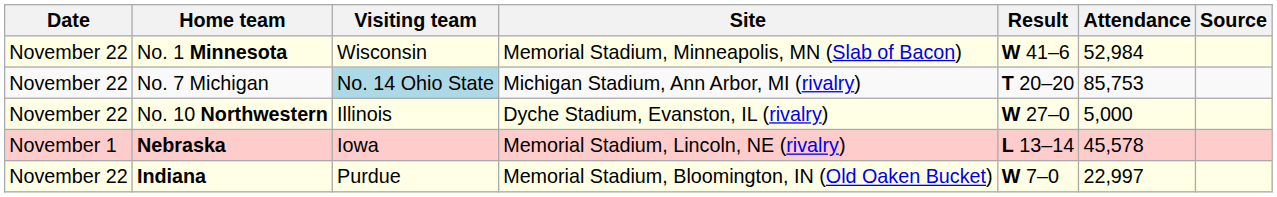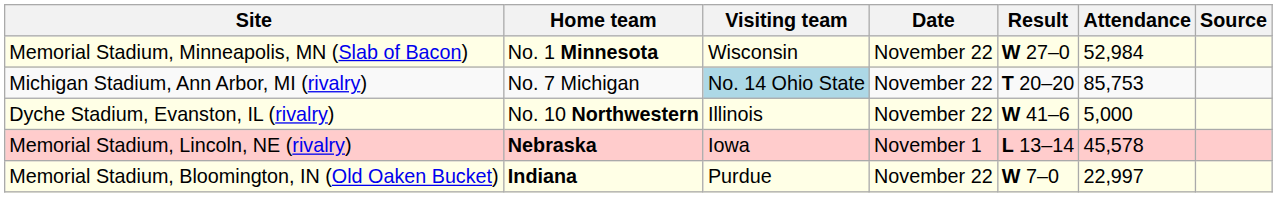columns swapped: Date <-> Site
No. 1 Minnesota | Result: W 41–6 -> W 27–0
No. 10 Northwestern | Result: W 27–0 -> W 41–6
